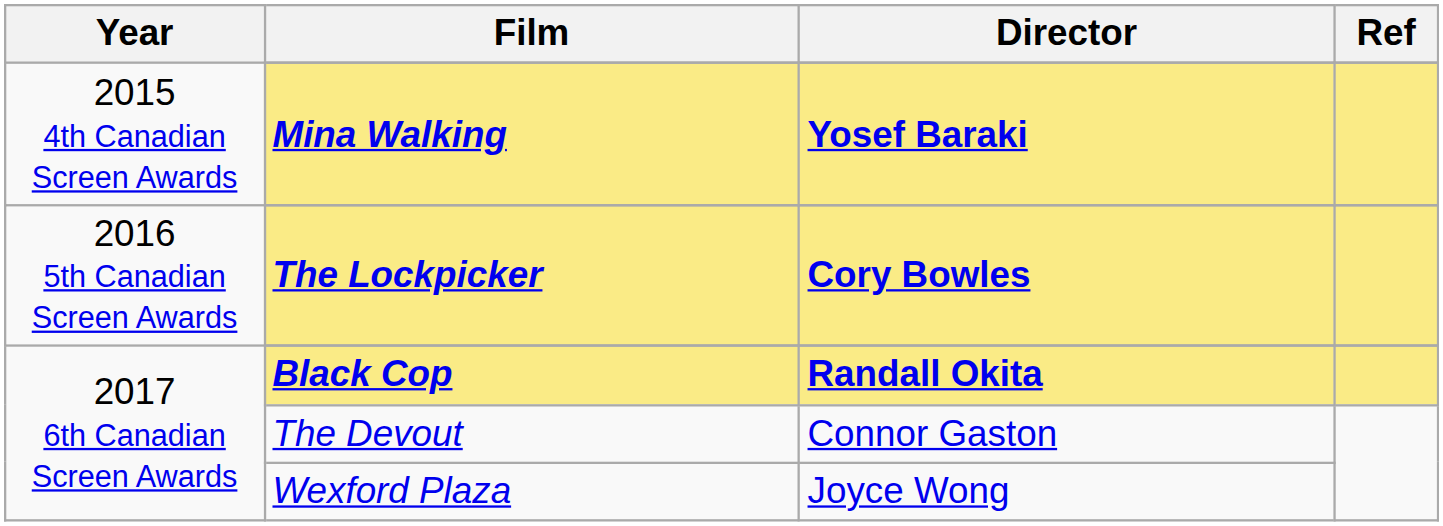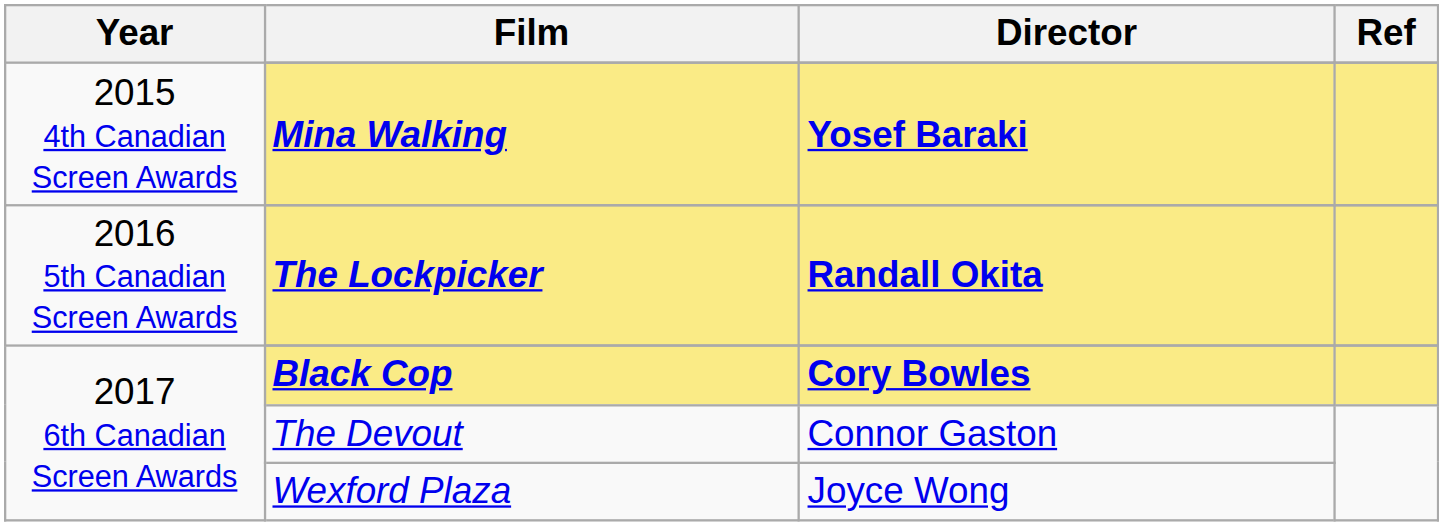The Lockpicker | Director: Cory Bowles -> Randall Okita
Black Cop | Director: Randall Okita -> Cory Bowles
